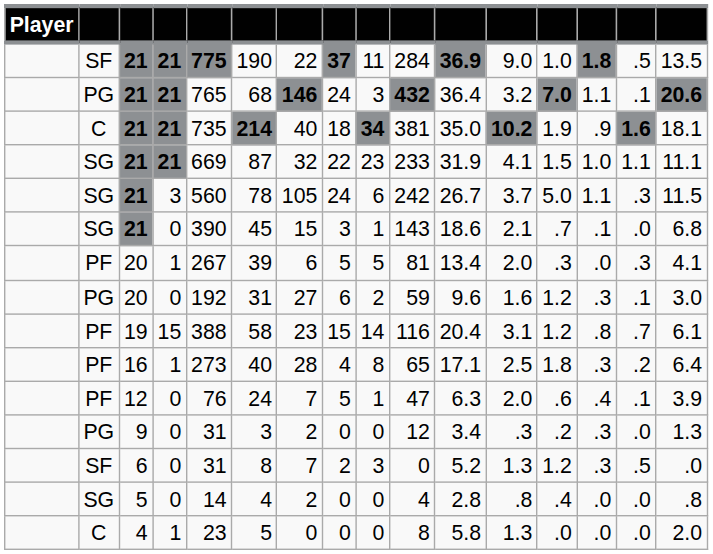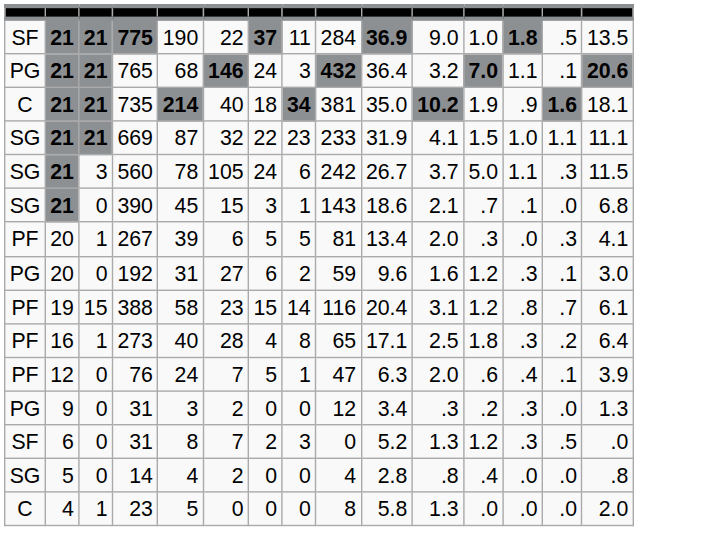- column: Player
